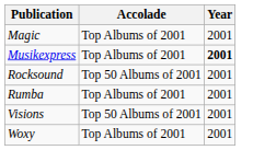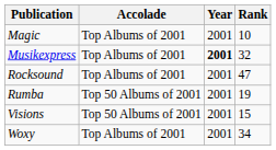+ column: Rank | 10 | 32 | 47 | 19 | 15 | 34
Rocksound | Accolade: Top 50 Albums of 2001 -> Top Albums of 2001
Rumba | Accolade: Top Albums of 2001 -> Top 50 Albums of 2001
